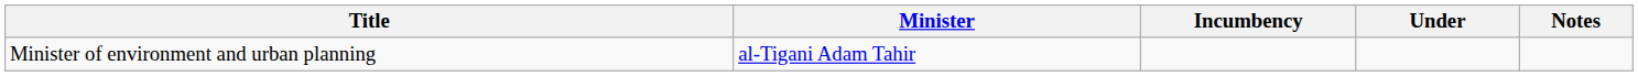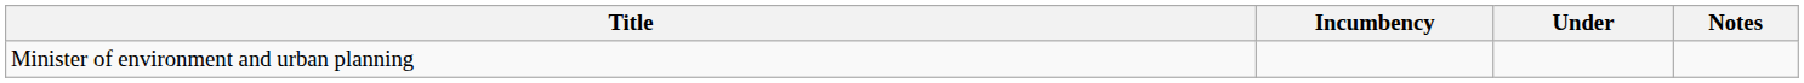- column: Minister | al-Tigani Adam Tahir
